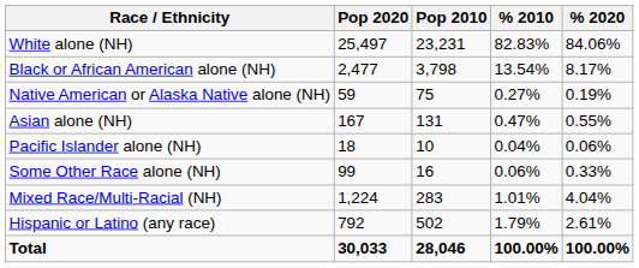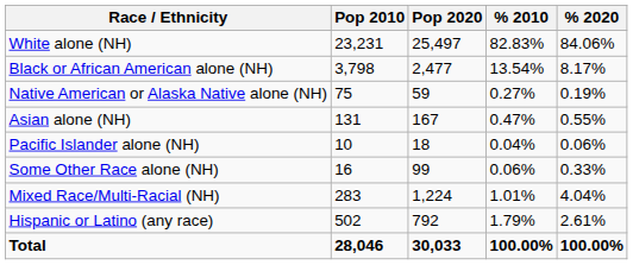columns swapped: Pop 2010 <-> Pop 2020
